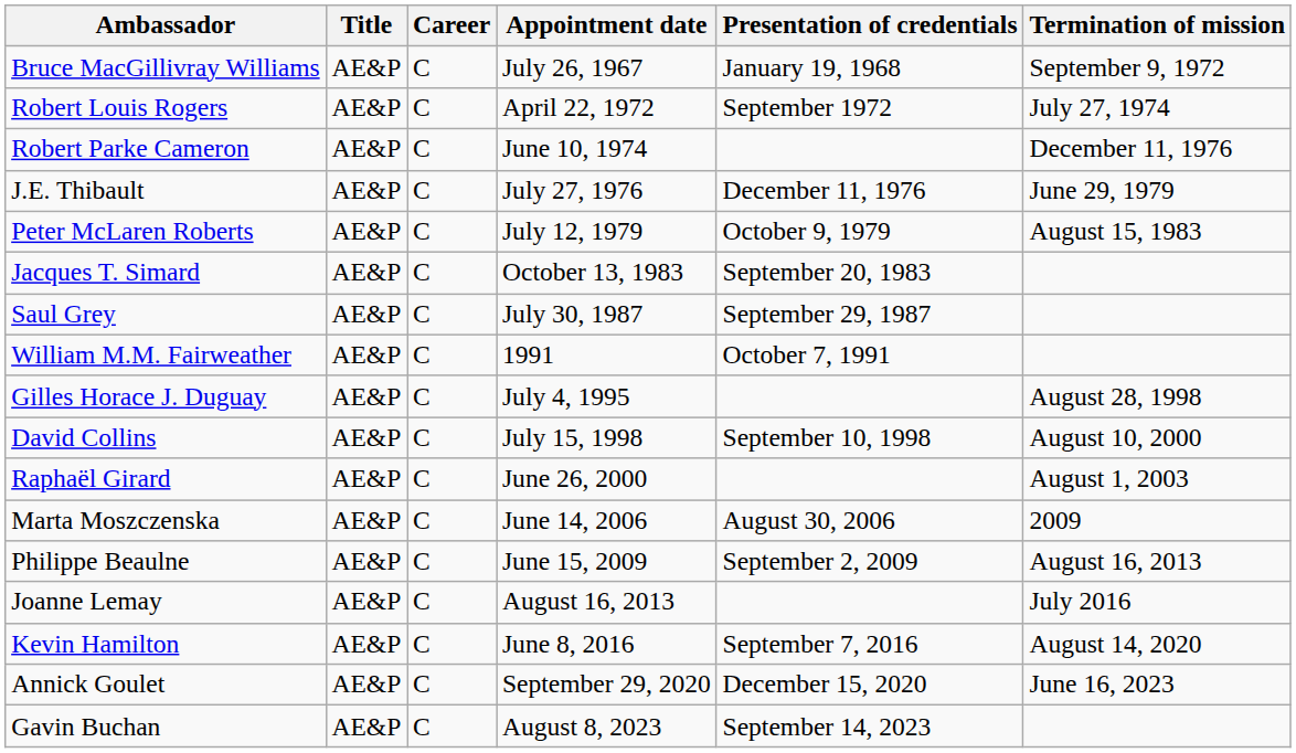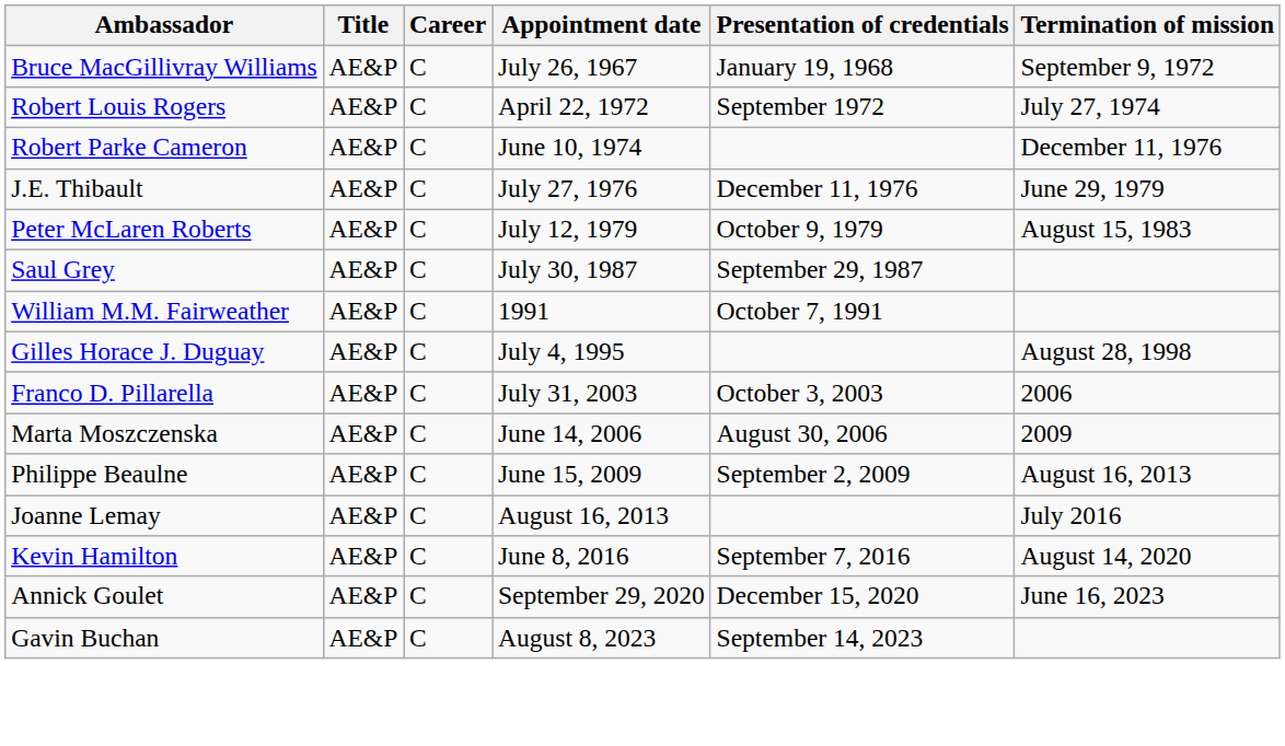- row: Jacques T. Simard | AE&P | C | October 13, 1983 | September 20, 1983
- row: David Collins | AE&P | C | July 15, 1998 | September 10, 1998 | August 10, 2000
- row: Raphaël Girard | AE&P | C | June 26, 2000 | August 1, 2003
+ row: Franco D. Pillarella | AE&P | C | July 31, 2003 | October 3, 2003 | 2006
